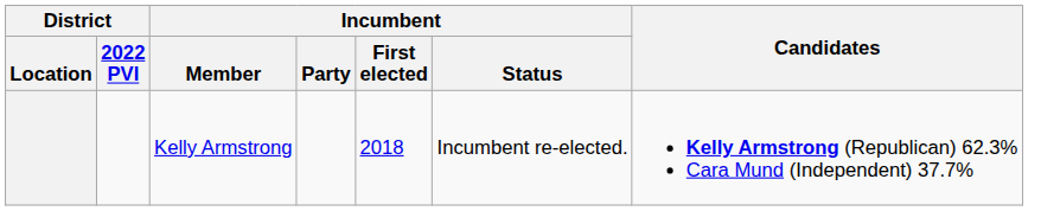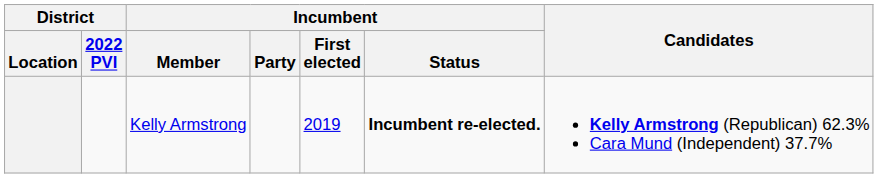Kelly Armstrong | Incumbent / First elected: 2018 -> 2019
Kelly Armstrong | Incumbent / Status: normal -> bold
